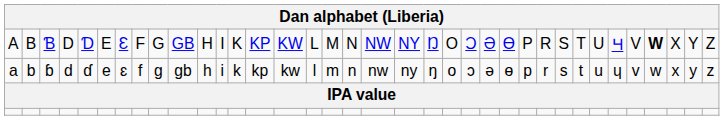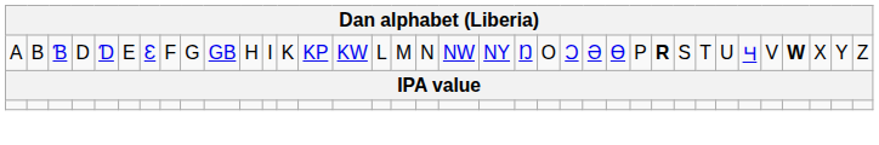A | column 27: normal -> bold
- row: a | b | ɓ | d | ɗ | e | ɛ | f | g | gb | h | i | k | kp | kw | l | m | n | nw | ny | ŋ | o | ɔ | ə | ɵ | p | r | s | t | u | ɥ | v | w | x | y | z
